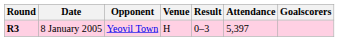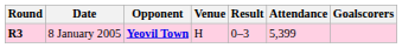8 January 2005 | Opponent: normal -> bold
8 January 2005 | Attendance: 5,397 -> 5,399
